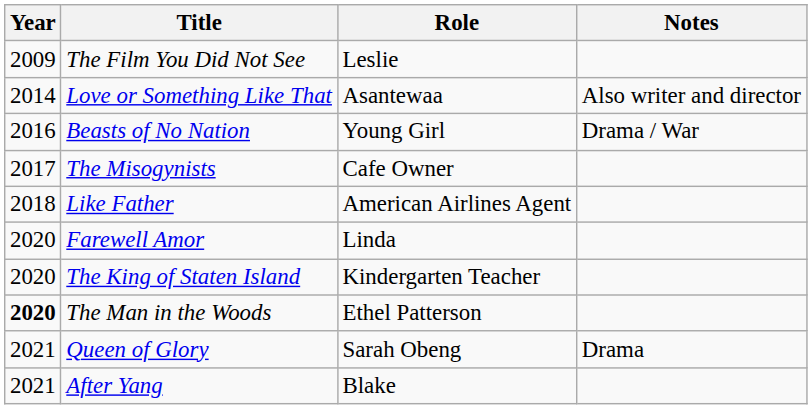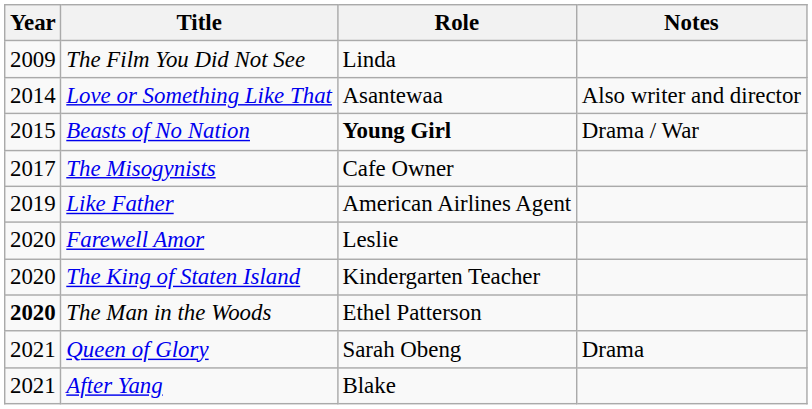The Film You Did Not See | Role: Leslie -> Linda
Beasts of No Nation | Year: 2016 -> 2015
Beasts of No Nation | Role: normal -> bold
Like Father | Year: 2018 -> 2019
Farewell Amor | Role: Linda -> Leslie
